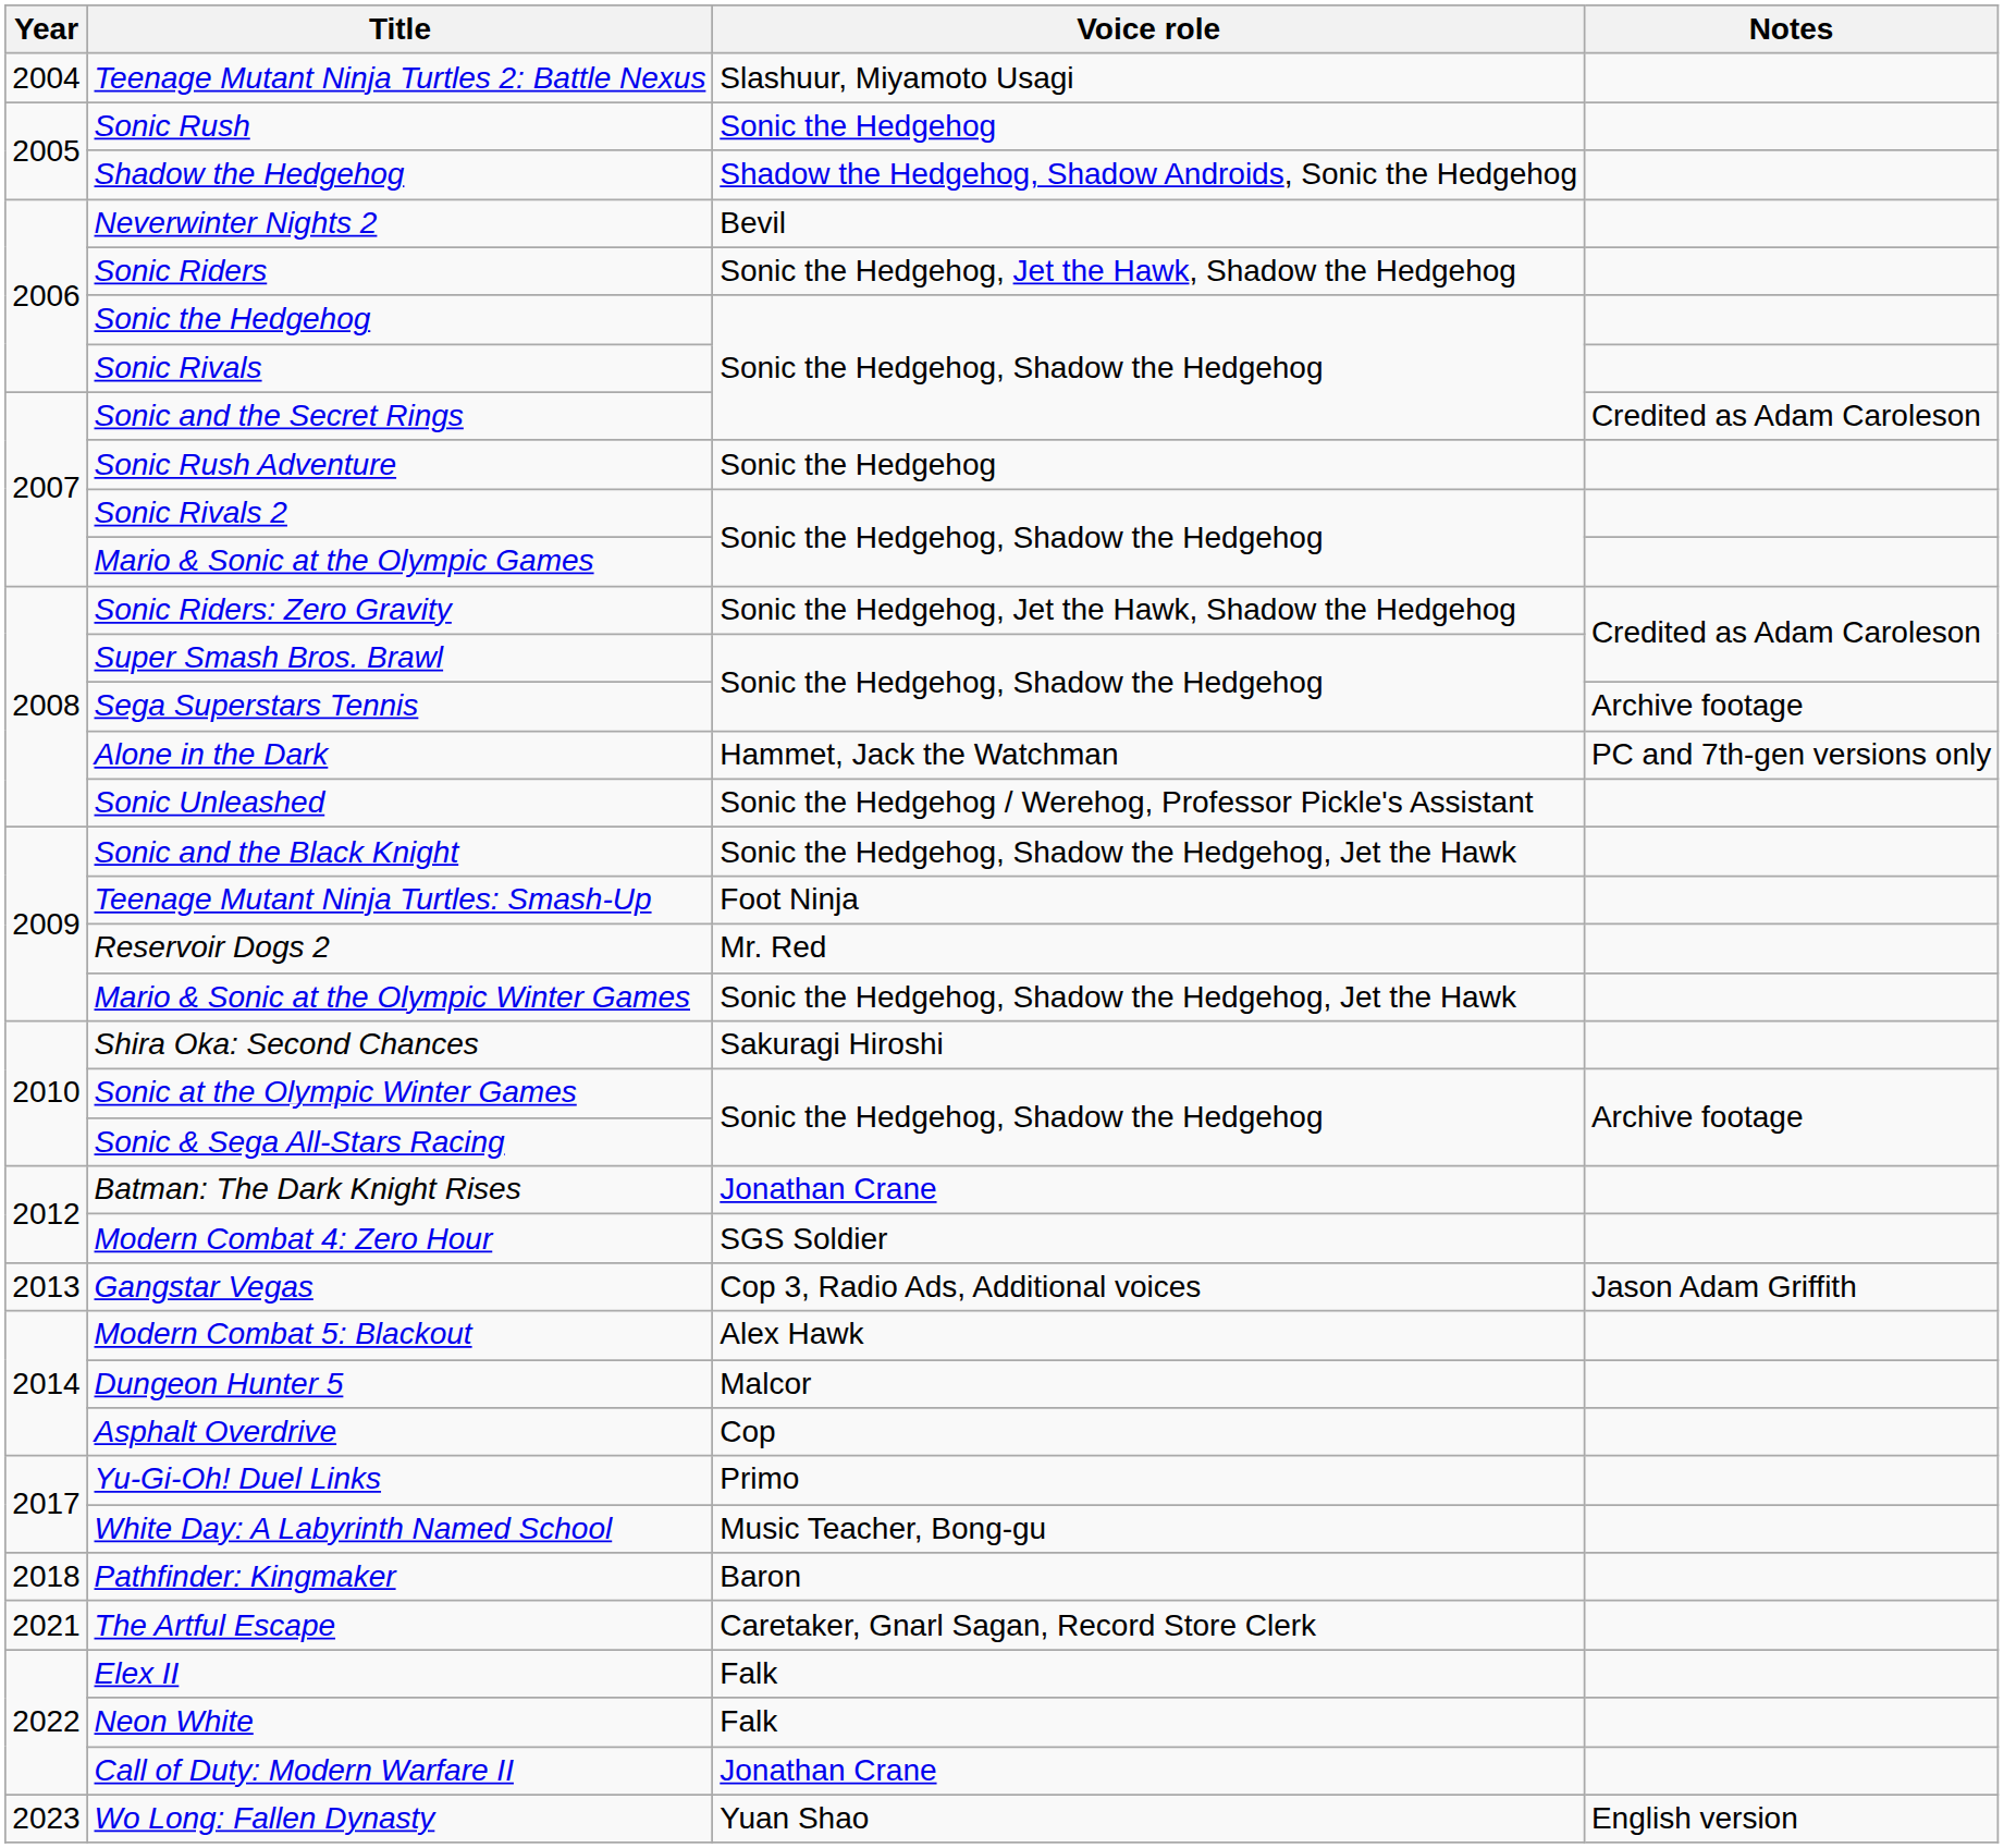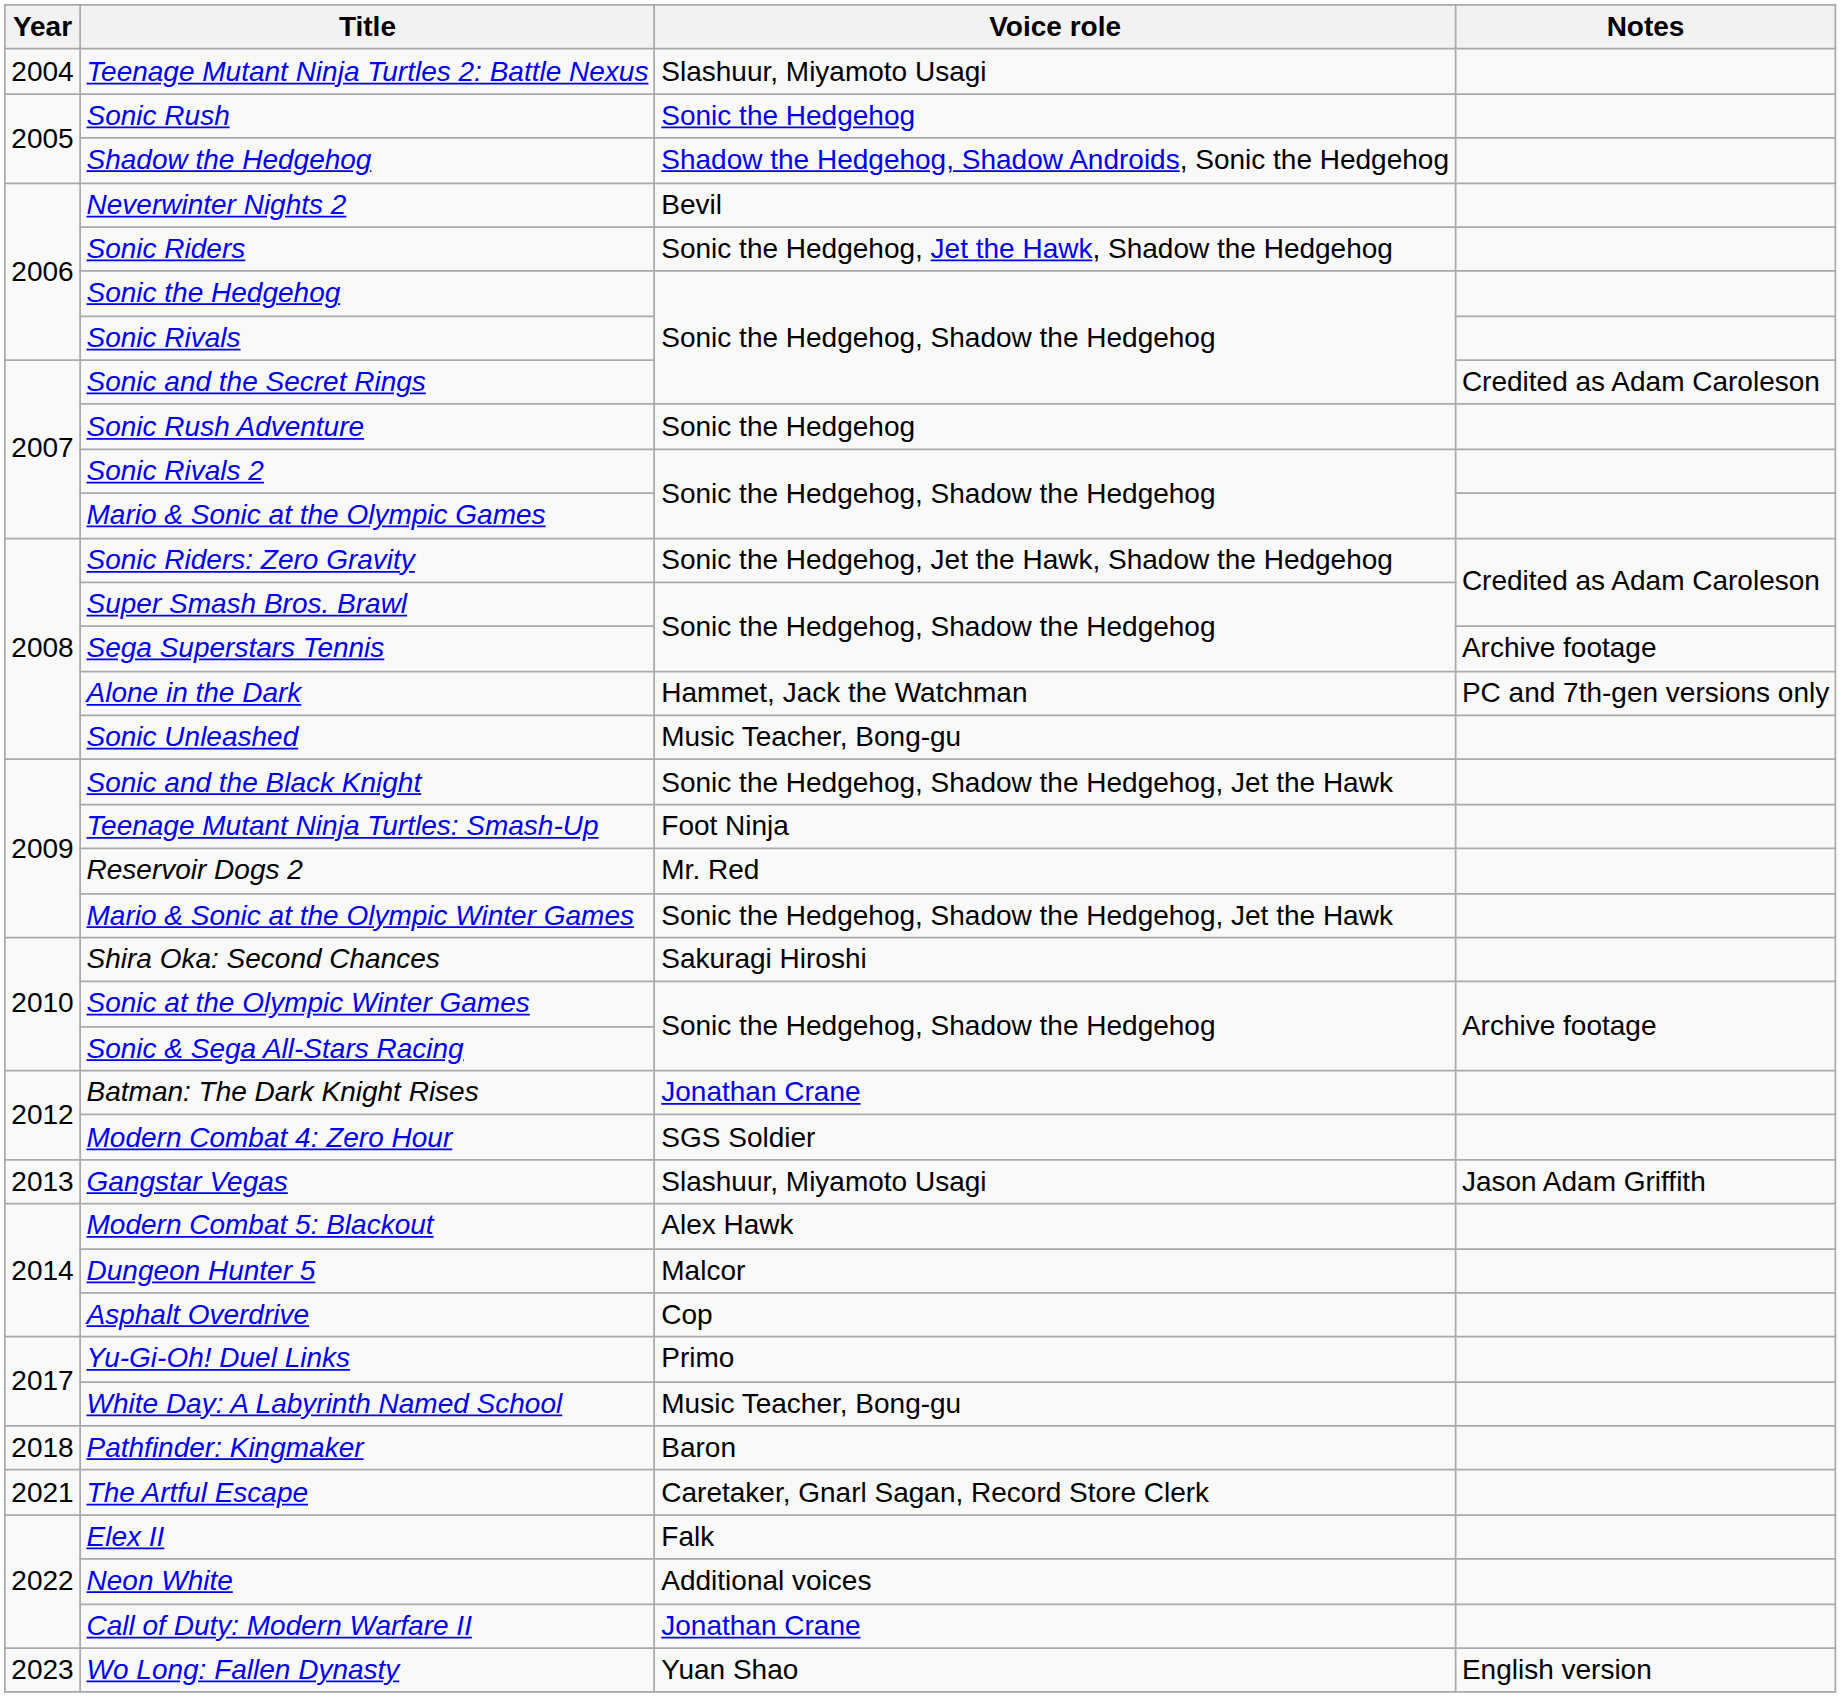Sonic Unleashed | Voice role: Sonic the Hedgehog / Werehog, Professor Pickle's Assistant -> Music Teacher, Bong-gu
Gangstar Vegas | Voice role: Cop 3, Radio Ads, Additional voices -> Slashuur, Miyamoto Usagi
Neon White | Voice role: Falk -> Additional voices
